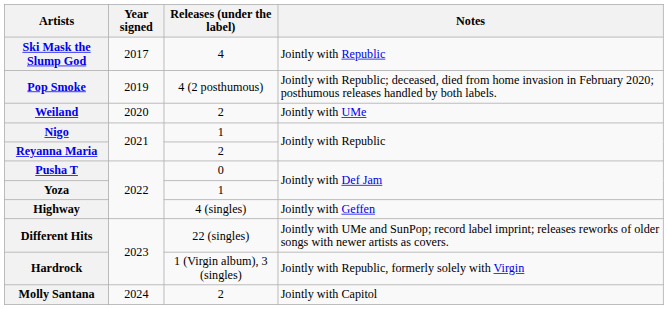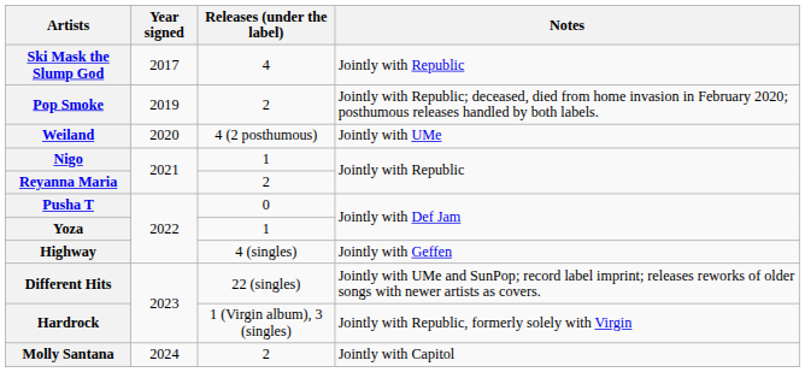Pop Smoke | Releases (under the label): 4 (2 posthumous) -> 2
Weiland | Releases (under the label): 2 -> 4 (2 posthumous)
